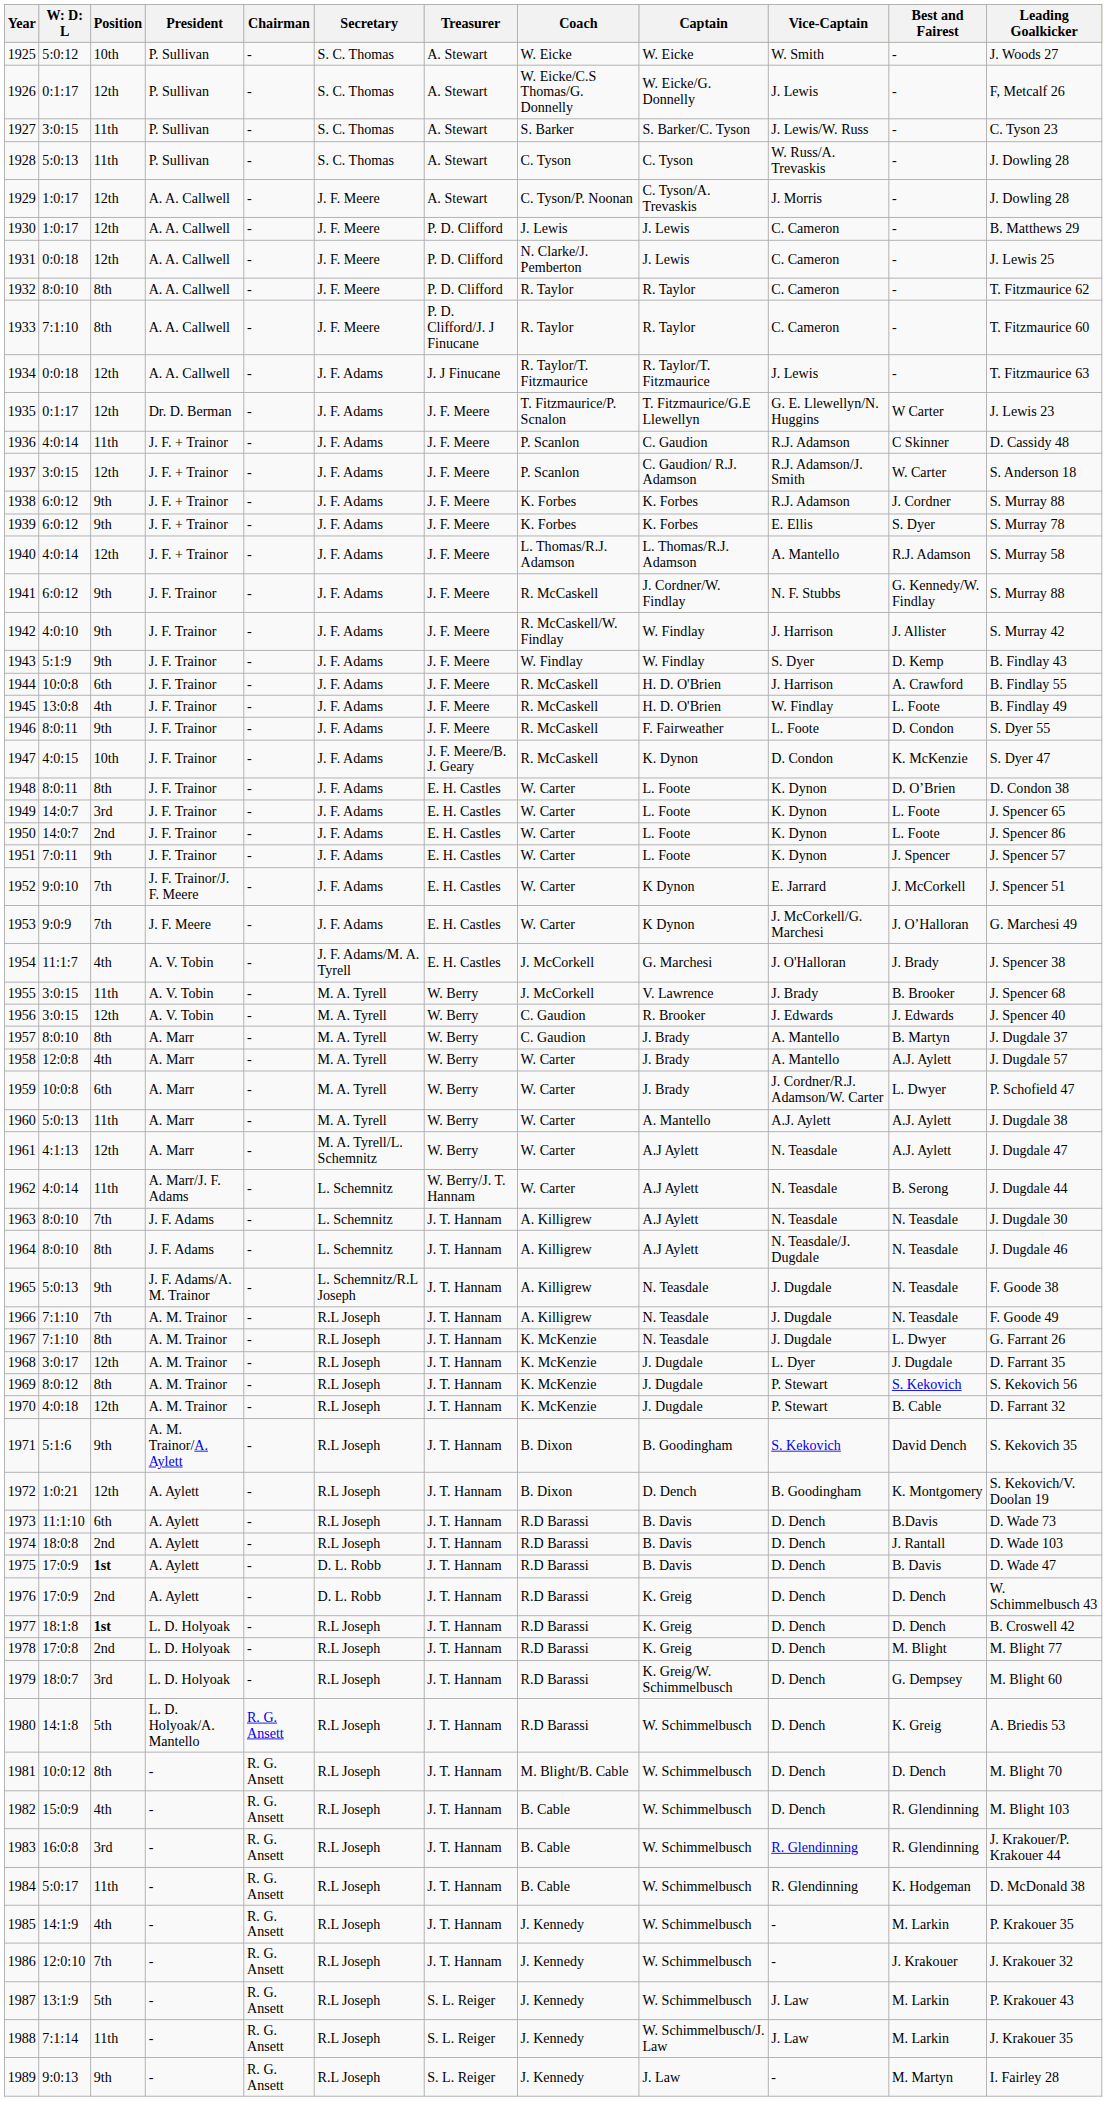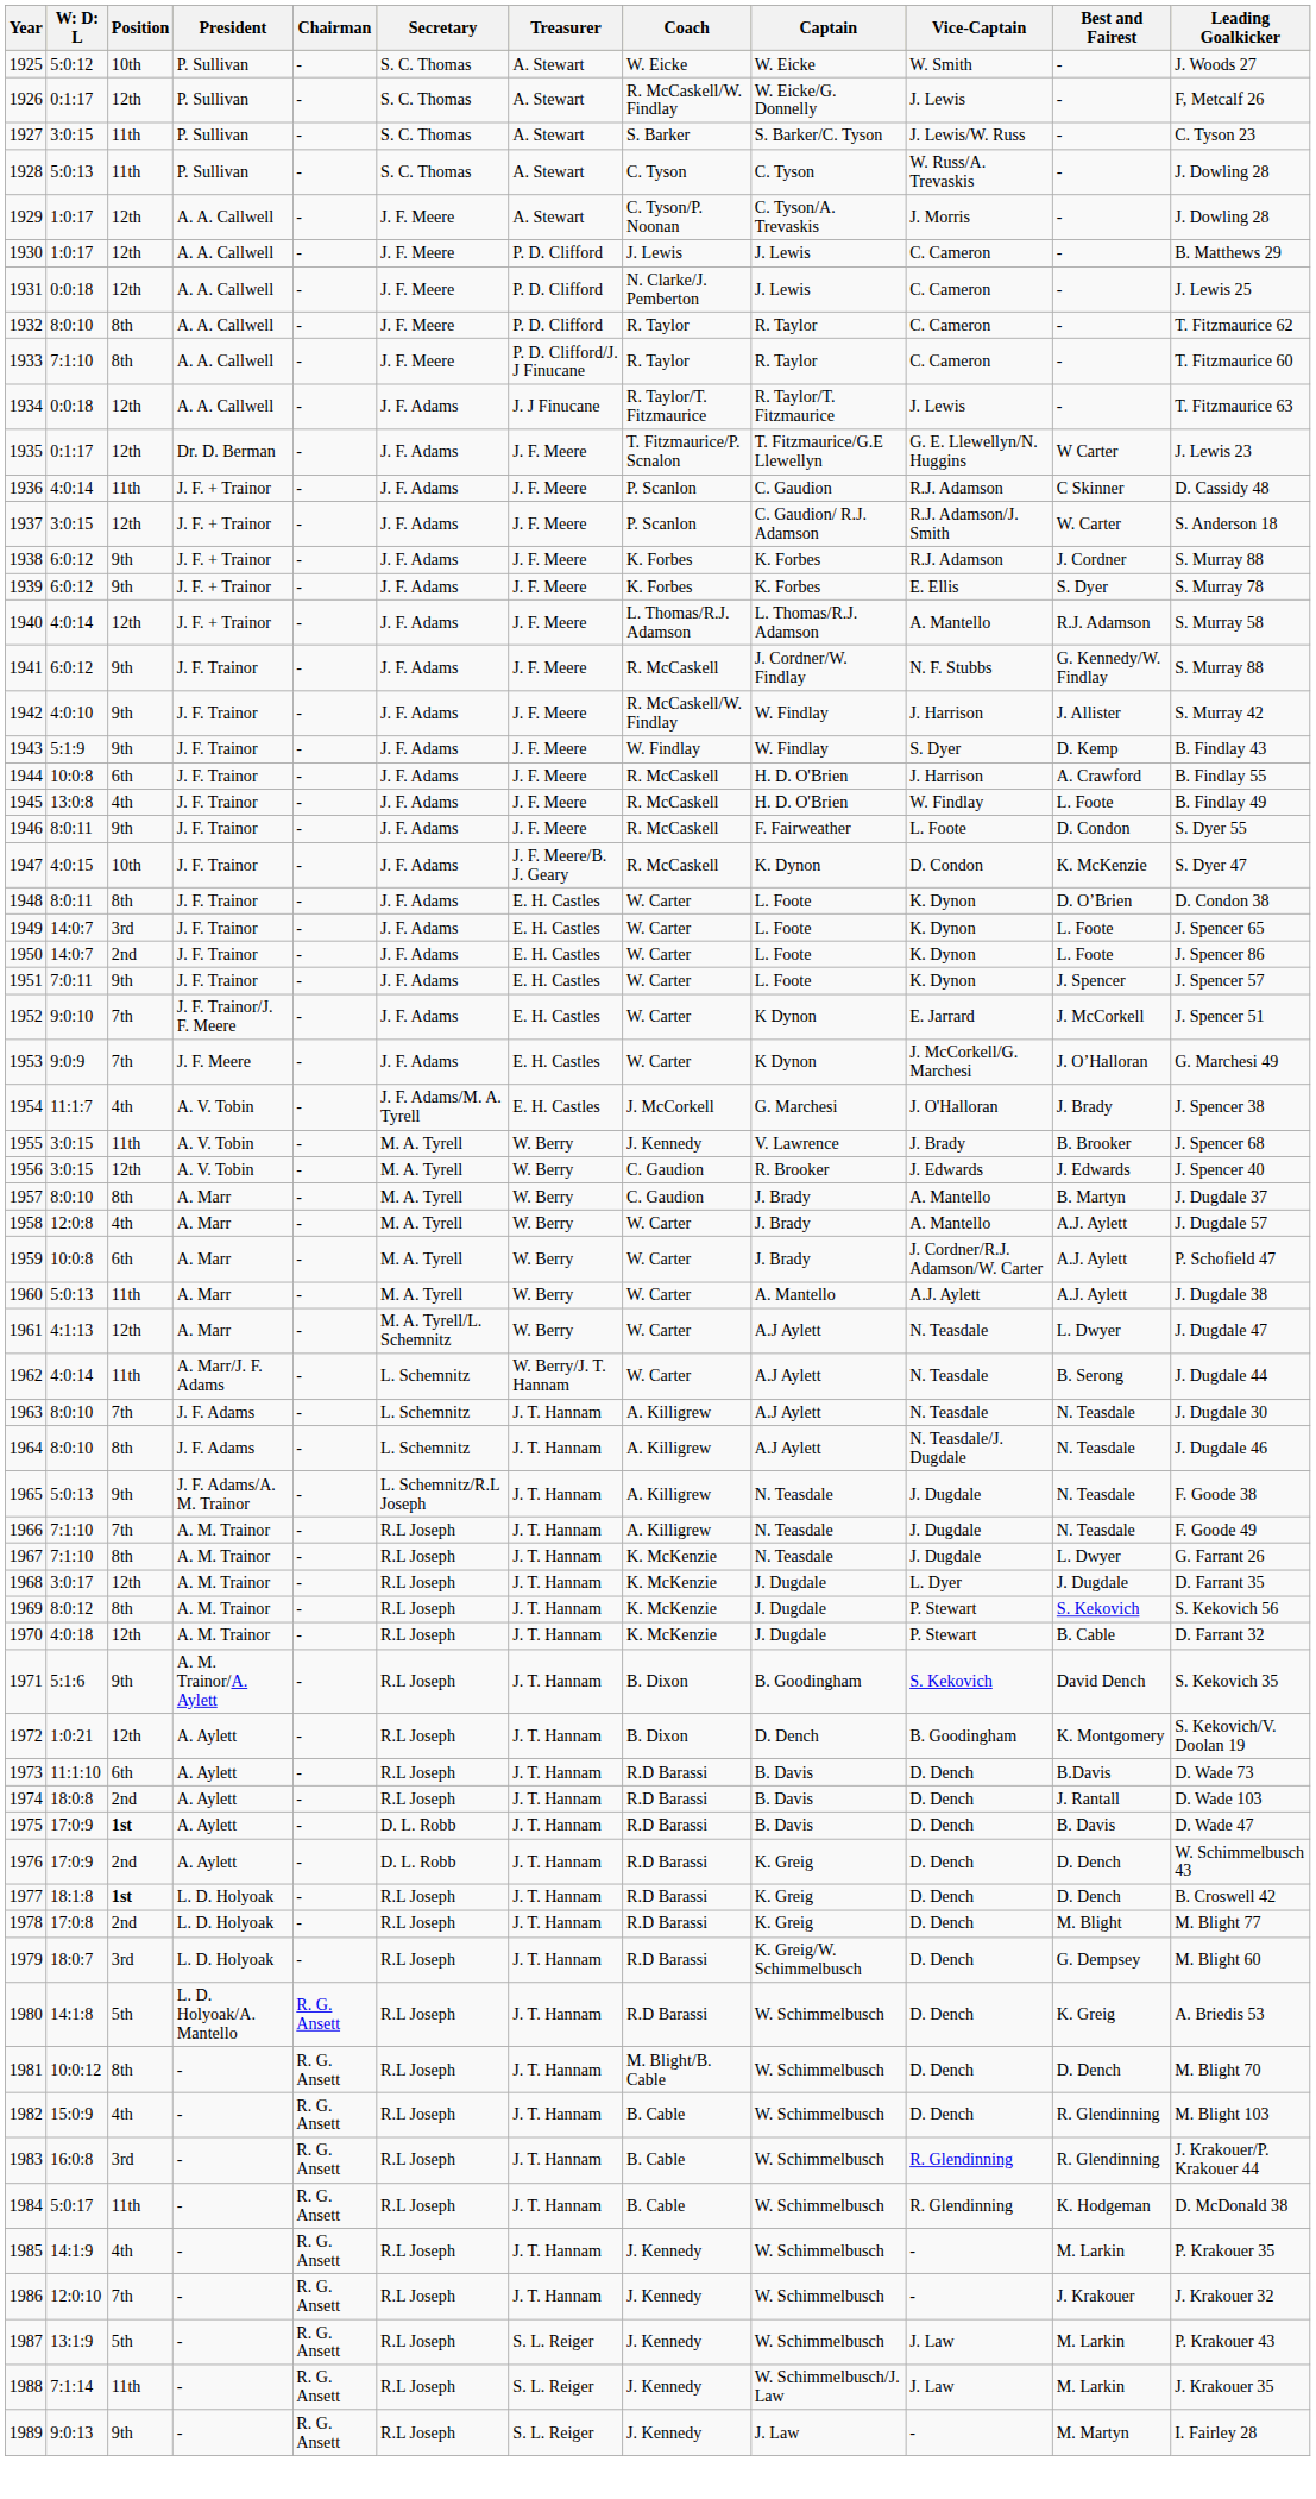1926 | Coach: W. Eicke/C.S Thomas/G. Donnelly -> R. McCaskell/W. Findlay
1955 | Coach: J. McCorkell -> J. Kennedy
1959 | Best and Fairest: L. Dwyer -> A.J. Aylett
1961 | Best and Fairest: A.J. Aylett -> L. Dwyer
